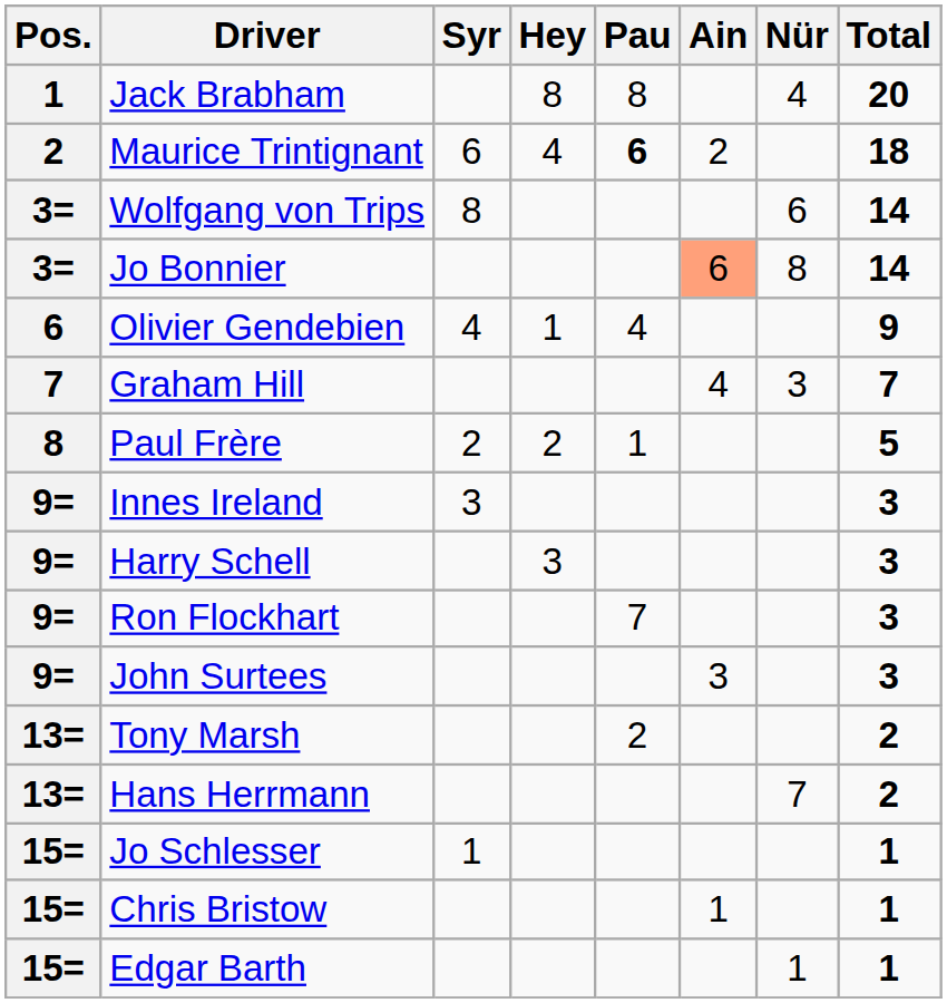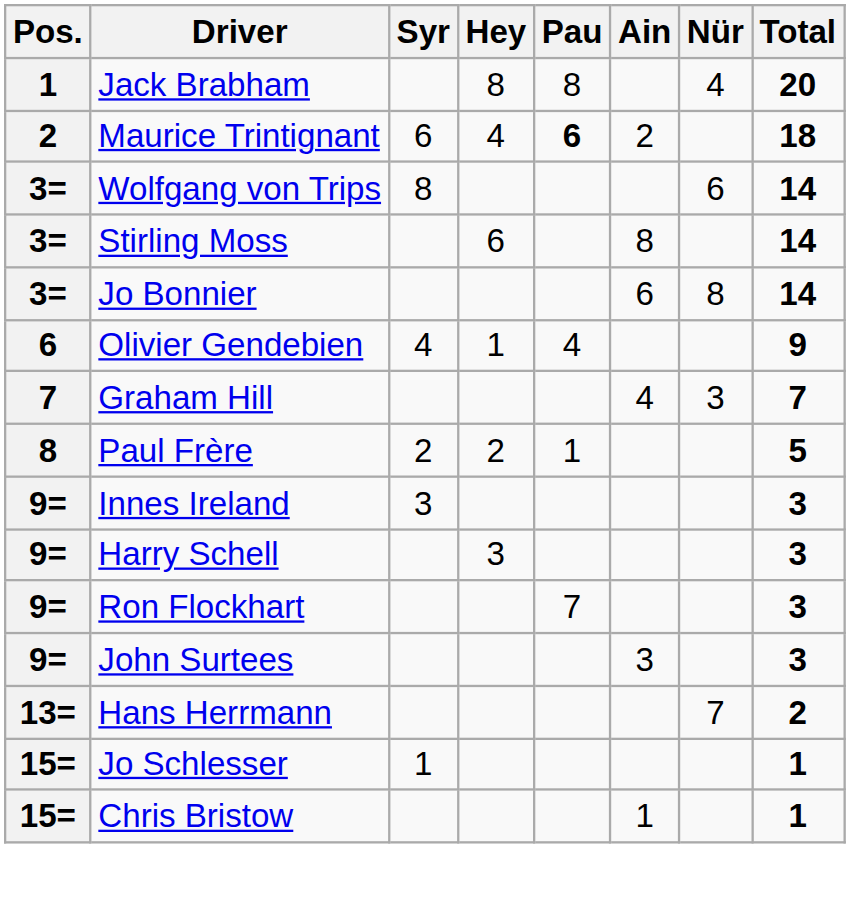+ row: 3= | Stirling Moss | 6 | 8 | 14
Jo Bonnier | Ain: lightsalmon background -> no background
- row: 13= | Tony Marsh | 2 | 2
- row: 15= | Edgar Barth | 1 | 1
